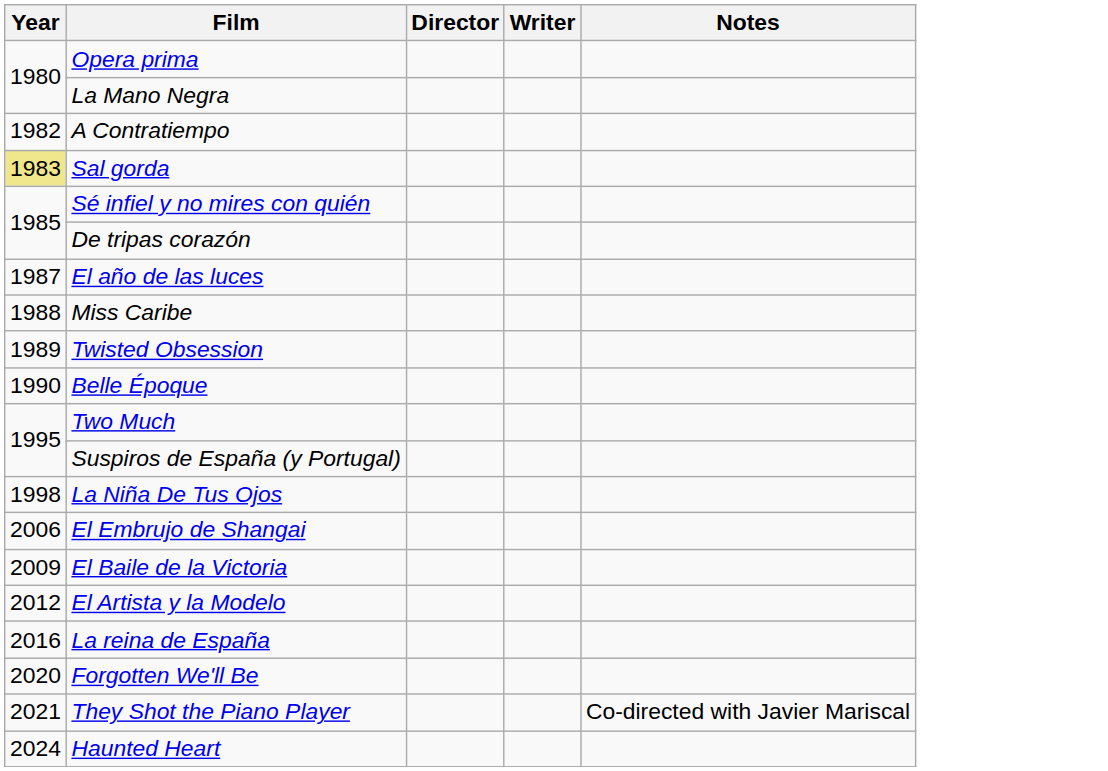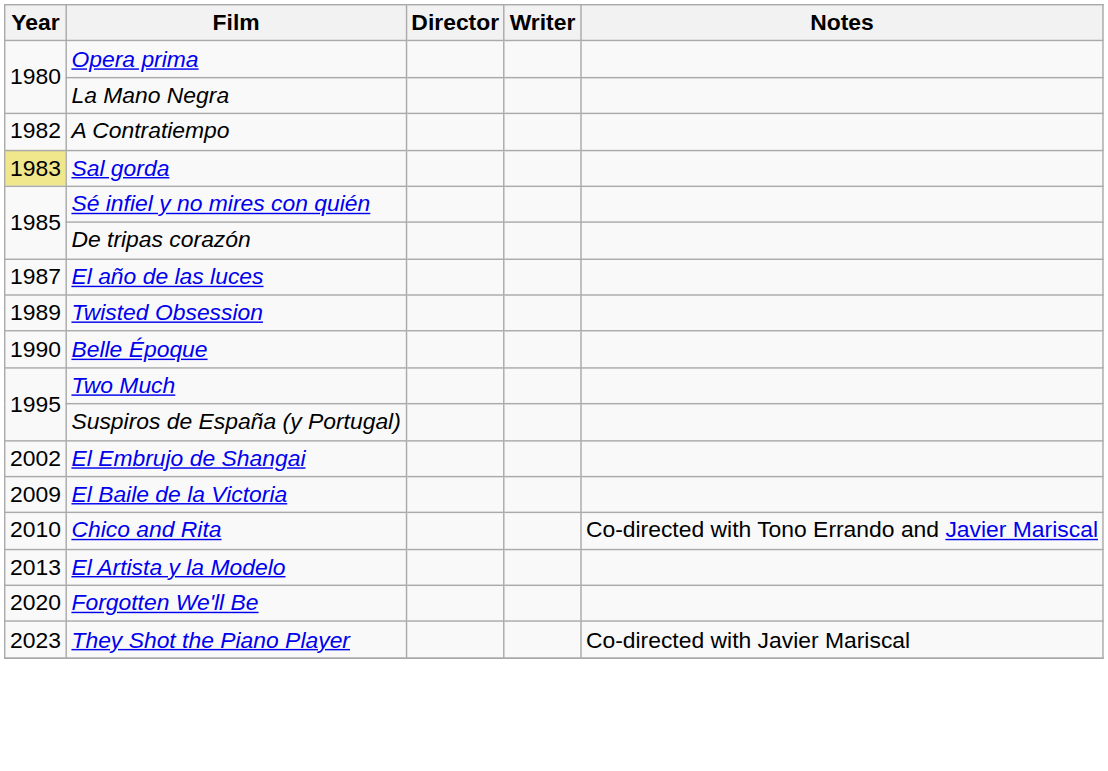- row: 1988 | Miss Caribe
- row: 1998 | La Niña De Tus Ojos
El Embrujo de Shangai | Year: 2006 -> 2002
+ row: 2010 | Chico and Rita | Co-directed with Tono Errando and Javier Mariscal
El Artista y la Modelo | Year: 2012 -> 2013
- row: 2016 | La reina de España
They Shot the Piano Player | Year: 2021 -> 2023
- row: 2024 | Haunted Heart
